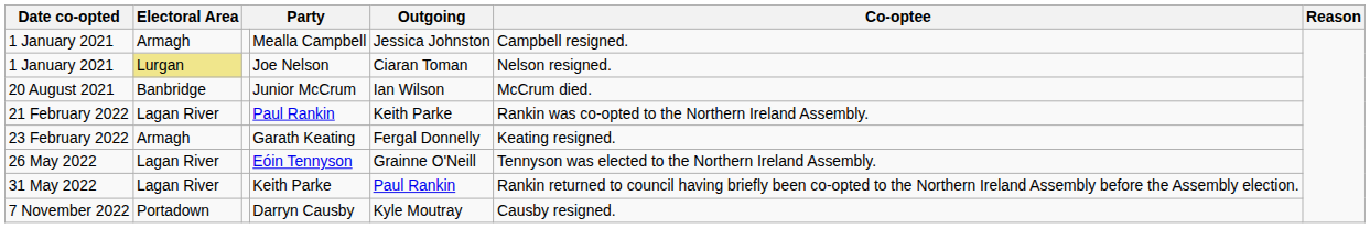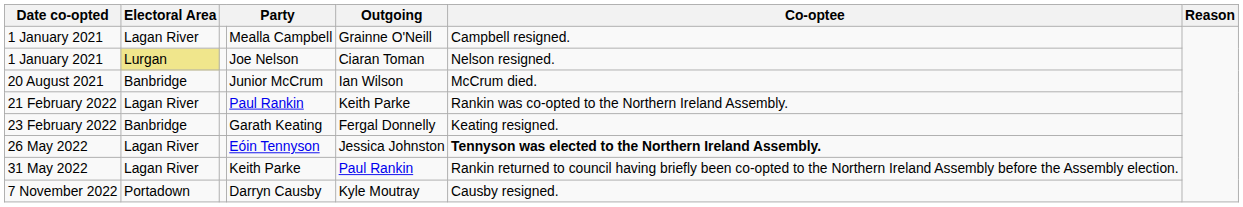Mealla Campbell | Electoral Area: Armagh -> Lagan River
Mealla Campbell | Outgoing: Jessica Johnston -> Grainne O'Neill
Garath Keating | Electoral Area: Armagh -> Banbridge
Eóin Tennyson | Outgoing: Grainne O'Neill -> Jessica Johnston
Eóin Tennyson | Co-optee: normal -> bold
